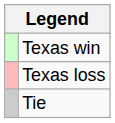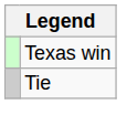- row: Texas loss
